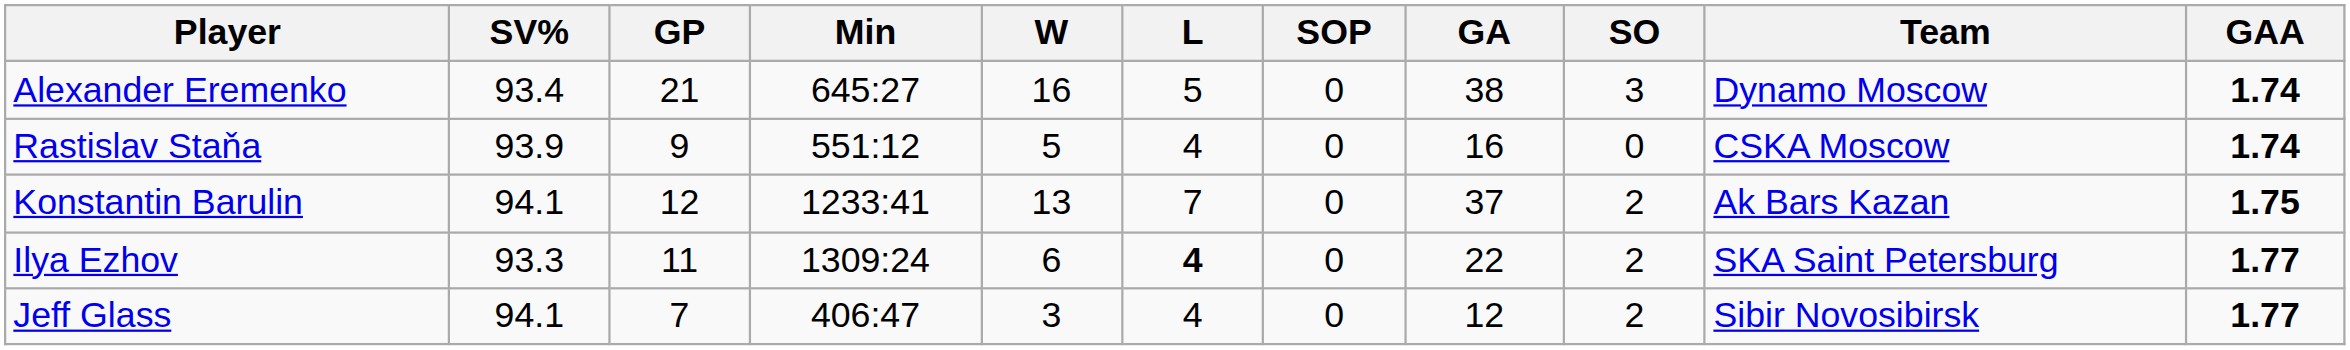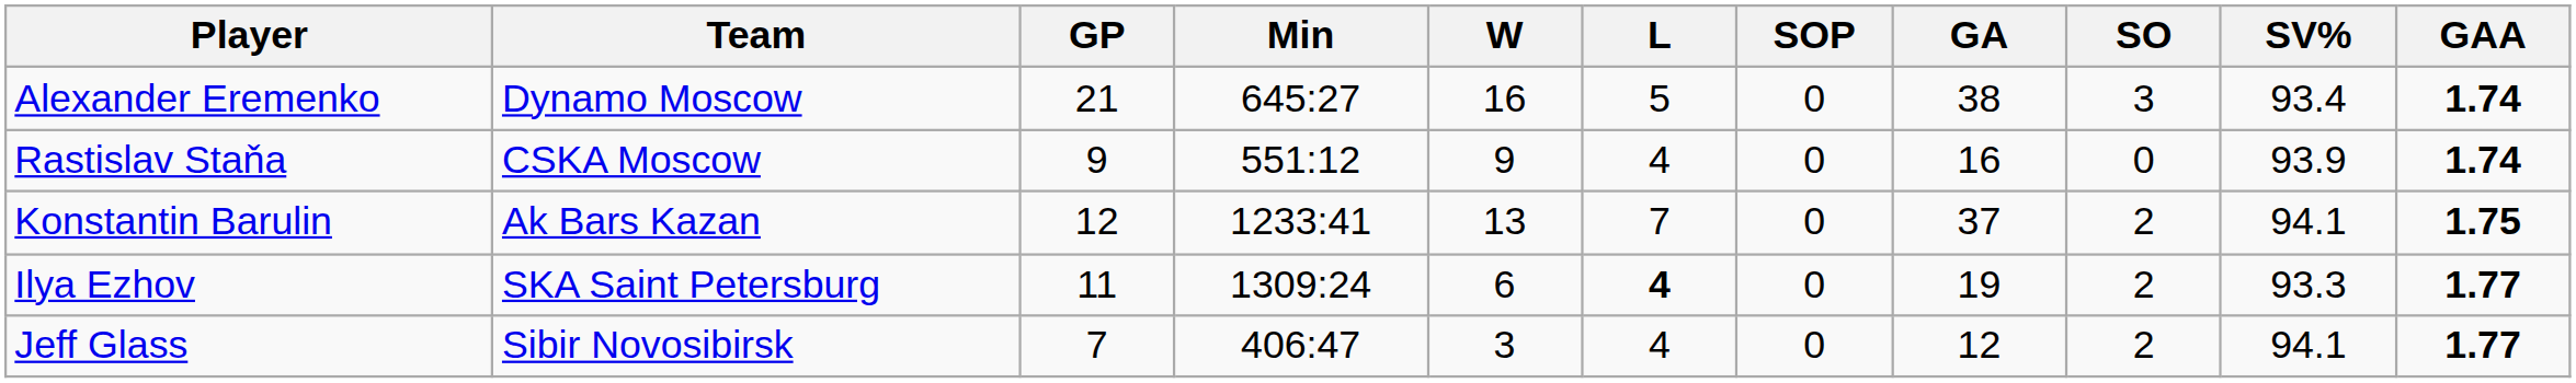columns swapped: Team <-> SV%
Rastislav Staňa | W: 5 -> 9
Ilya Ezhov | GA: 22 -> 19
